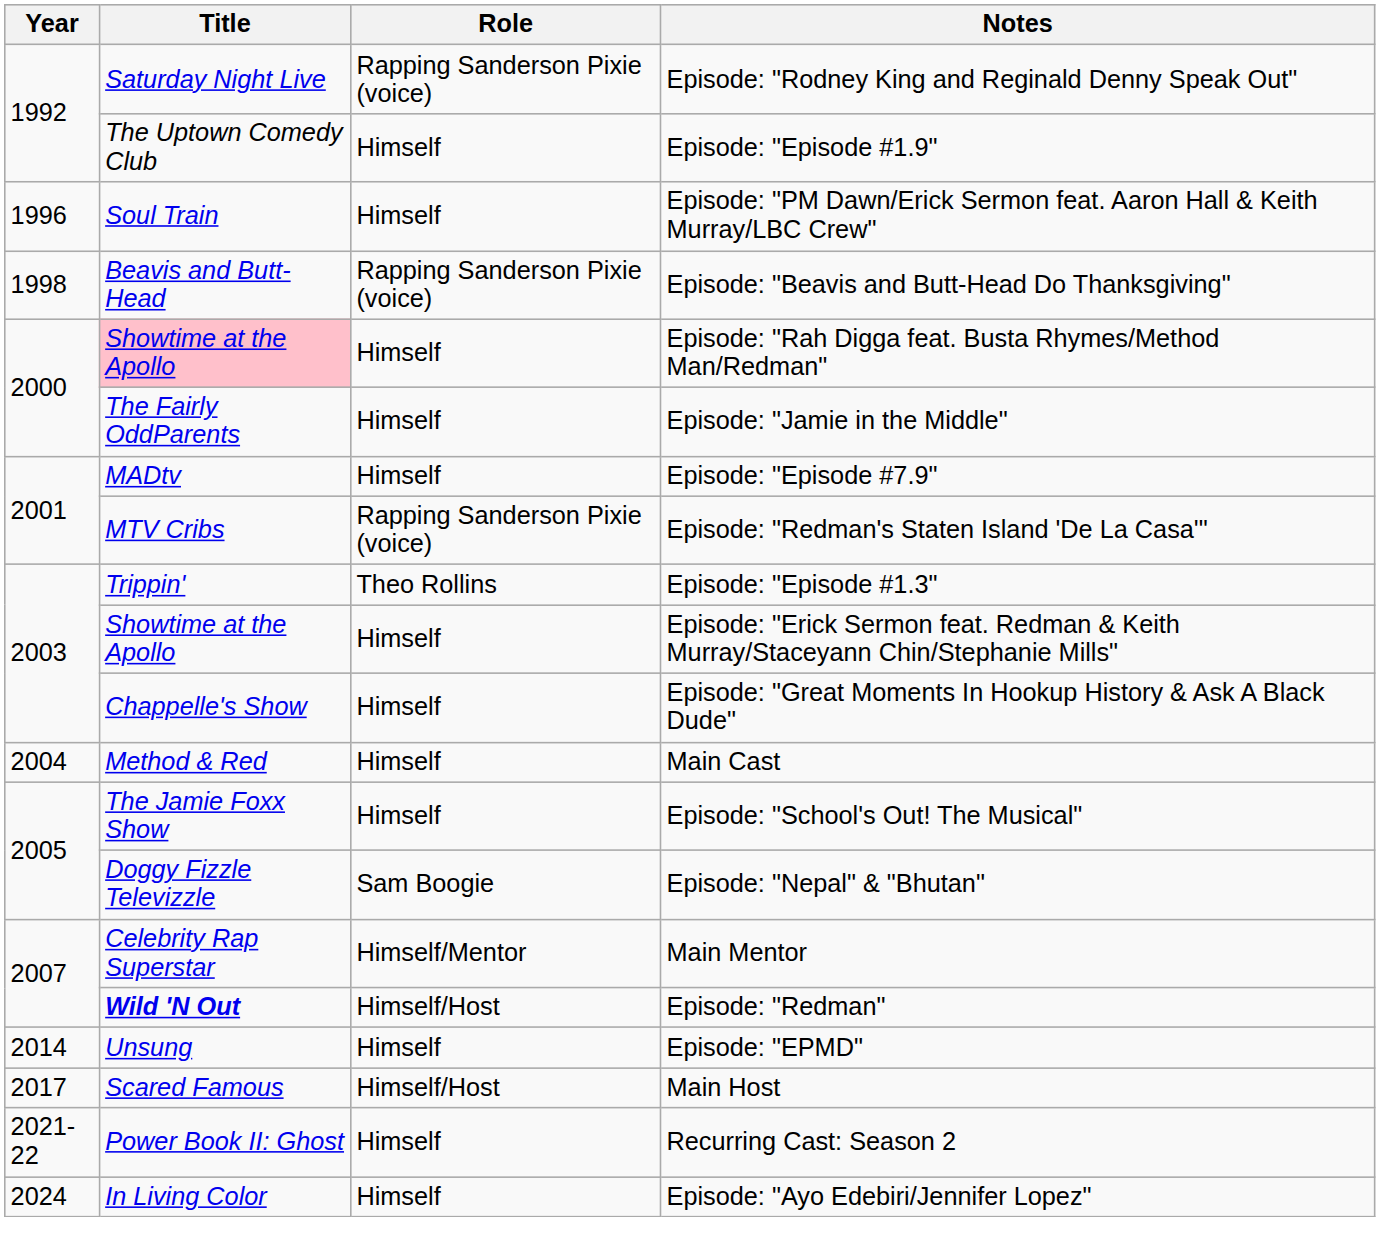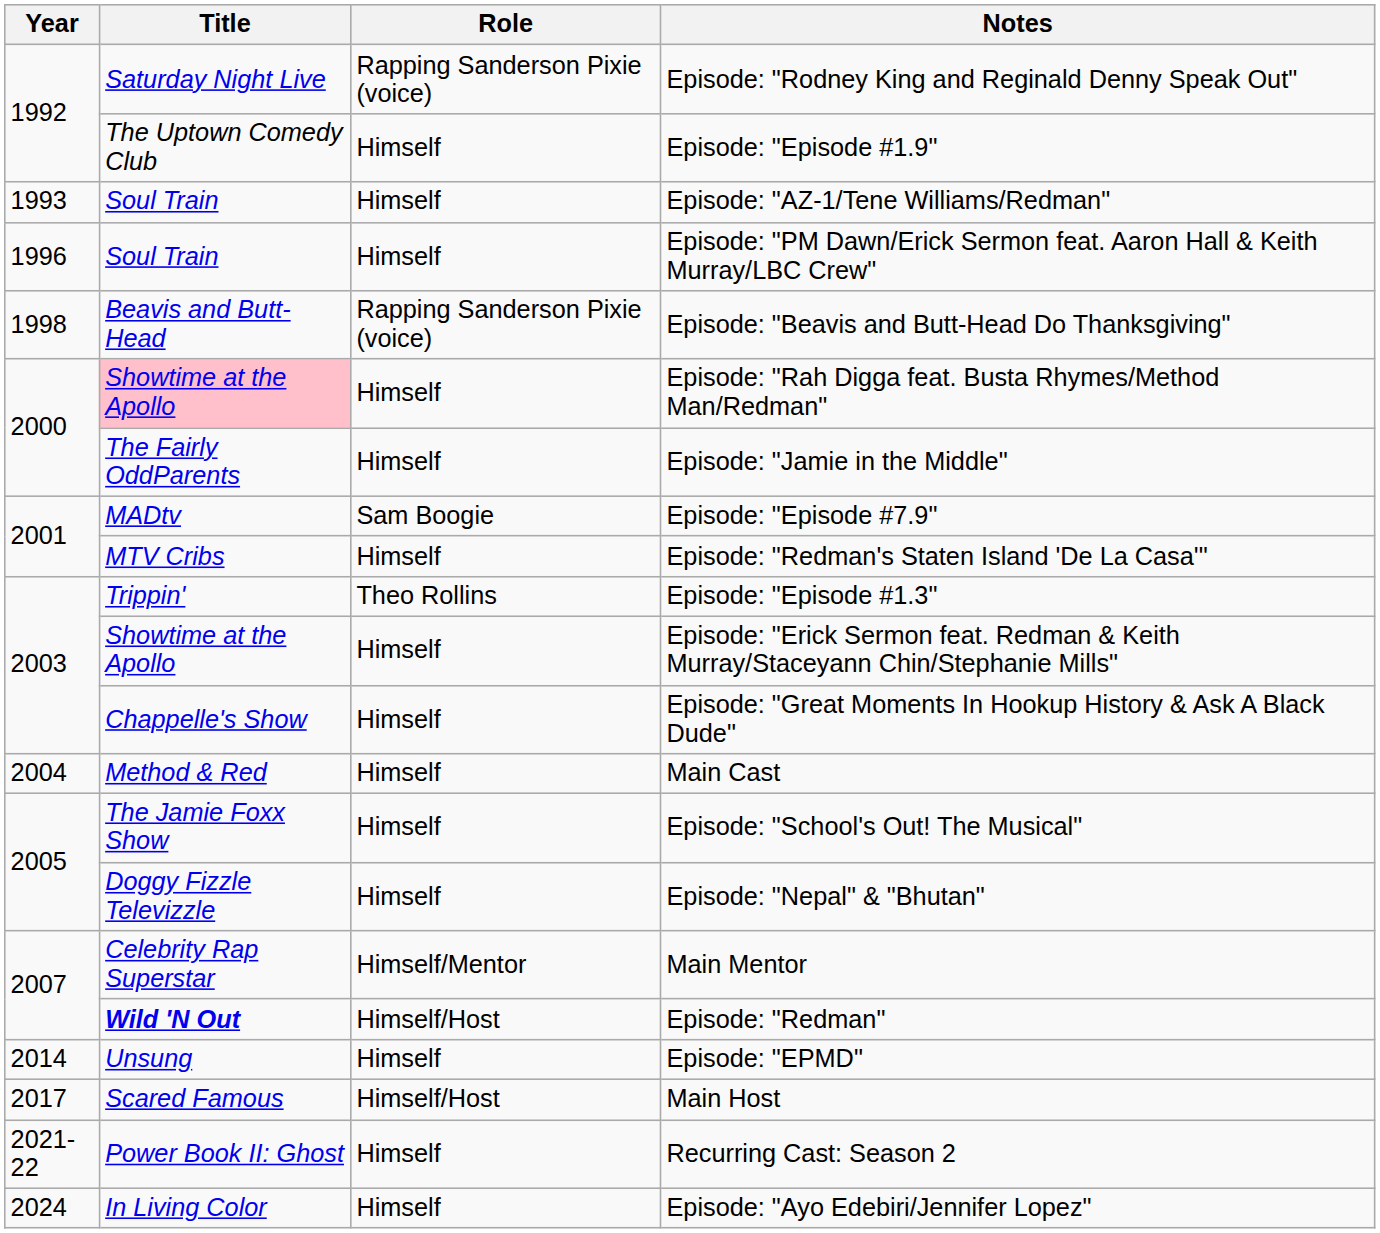+ row: 1993 | Soul Train | Himself | Episode: "AZ-1/Tene Williams/Redman"
Episode: "Episode #7.9" | Role: Himself -> Sam Boogie
Episode: "Redman's Staten Island 'De La Casa'" | Role: Rapping Sanderson Pixie (voice) -> Himself
Episode: "Nepal" & "Bhutan" | Role: Sam Boogie -> Himself
